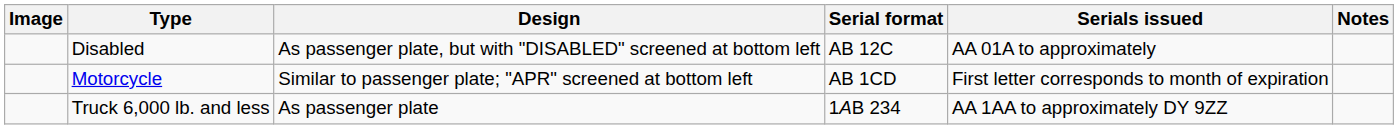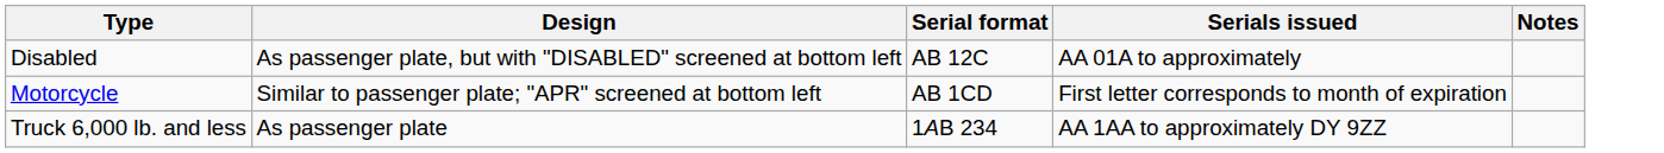- column: Image
